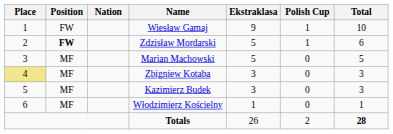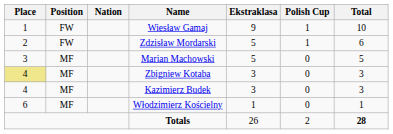Zdzisław Mordarski | Position: bold -> normal
Kazimierz Budek | Place: 5 -> 4
